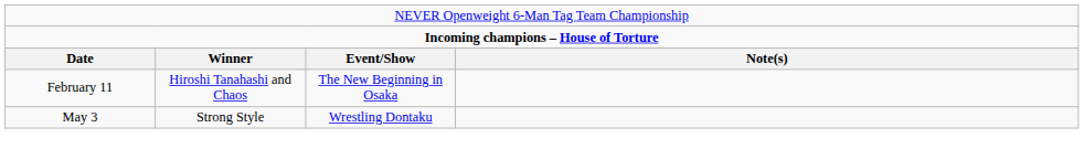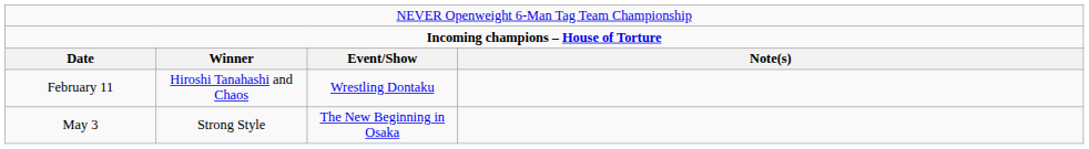February 11 | column 3: The New Beginning in Osaka -> Wrestling Dontaku
May 3 | column 3: Wrestling Dontaku -> The New Beginning in Osaka
